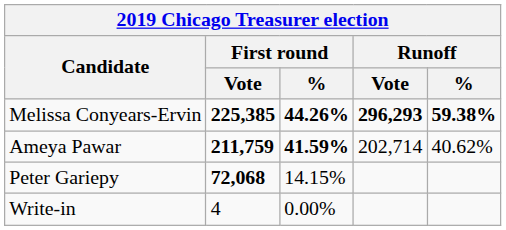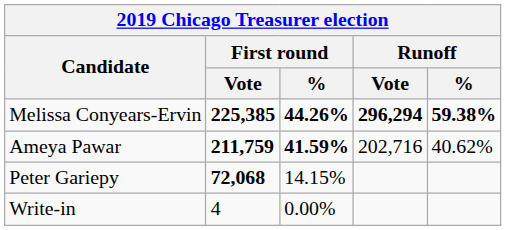Melissa Conyears-Ervin | Runoff / Vote: 296,293 -> 296,294
Ameya Pawar | Runoff / Vote: 202,714 -> 202,716
